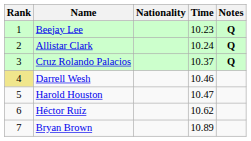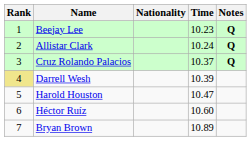Darrell Wesh | Time: 10.46 -> 10.39
Héctor Ruíz | Time: 10.62 -> 10.60
